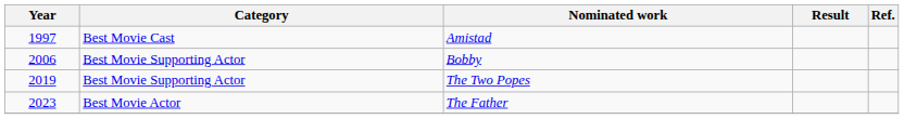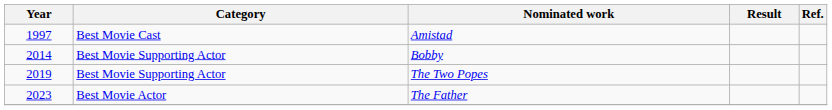Bobby | Year: 2006 -> 2014
